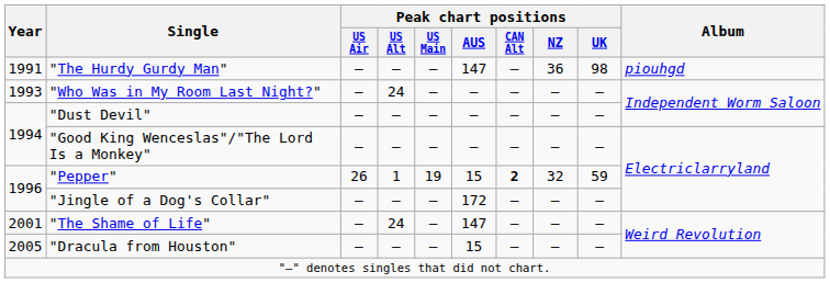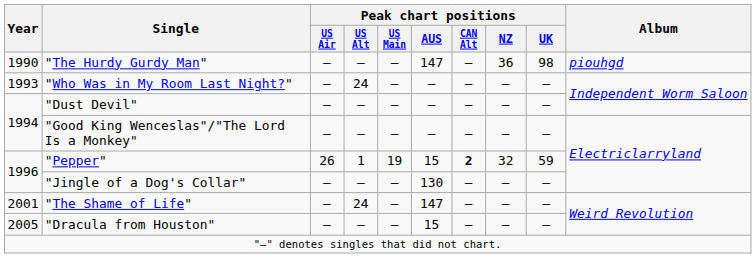"The Hurdy Gurdy Man" | Year: 1991 -> 1990
"Jingle of a Dog's Collar" | Peak chart positions / AUS: 172 -> 130
